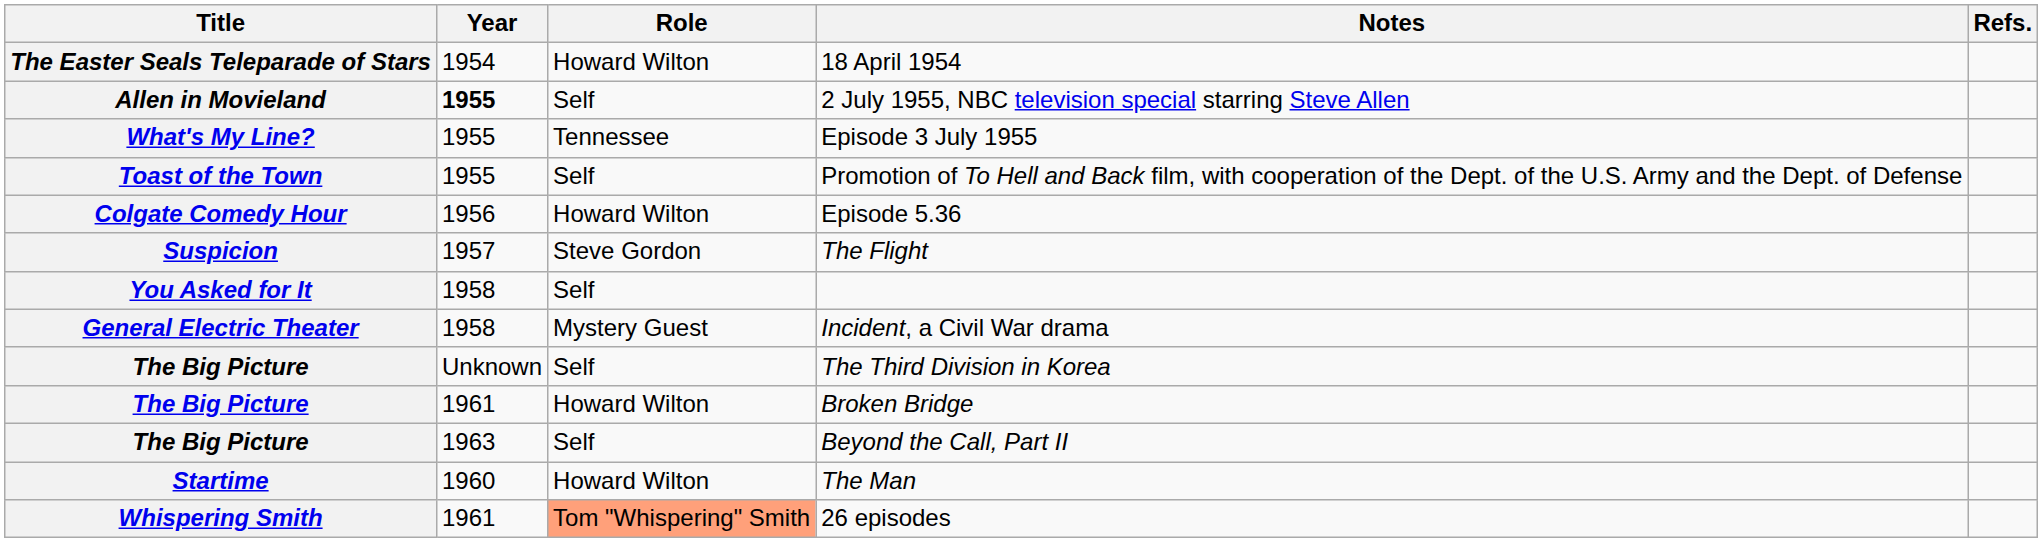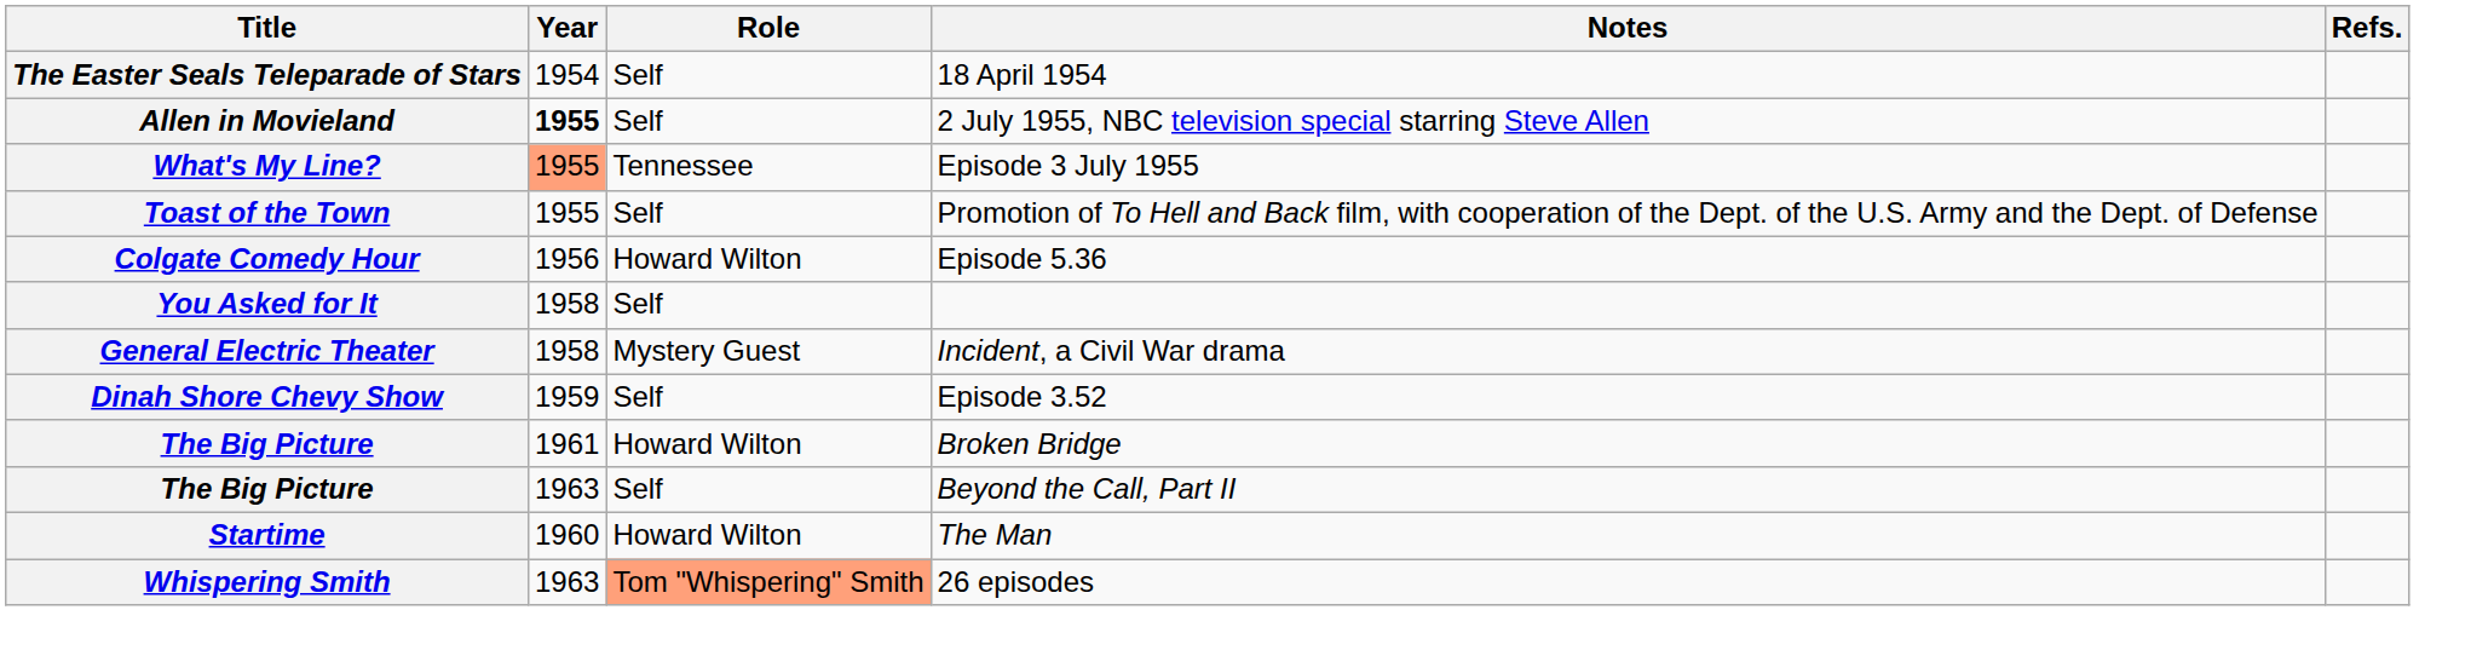18 April 1954 | Role: Howard Wilton -> Self
Episode 3 July 1955 | Year: no background -> lightsalmon background
- row: Suspicion | 1957 | Steve Gordon | The Flight
+ row: Dinah Shore Chevy Show | 1959 | Self | Episode 3.52
- row: The Big Picture | Unknown | Self | The Third Division in Korea
26 episodes | Year: 1961 -> 1963
